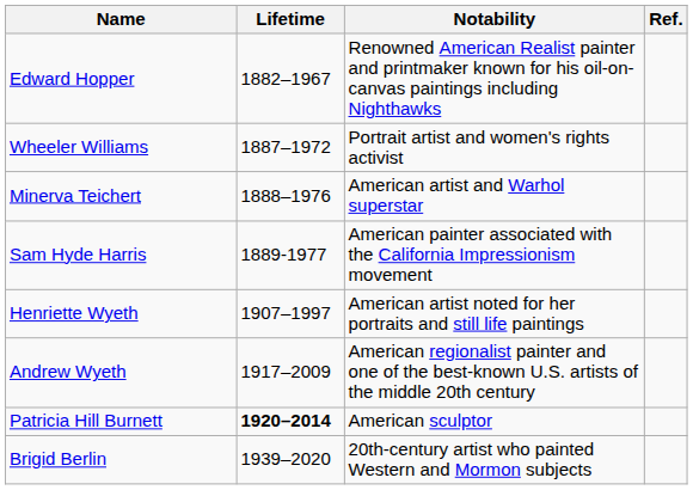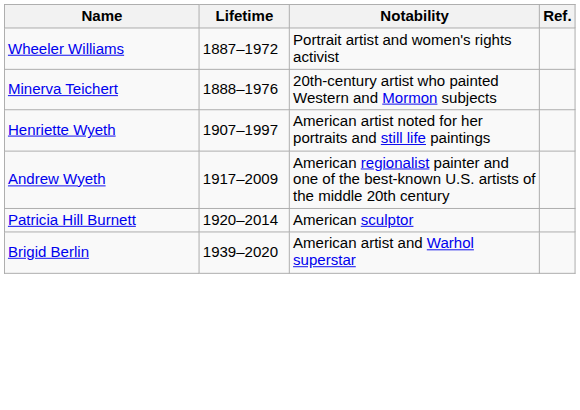- row: Edward Hopper | 1882–1967 | Renowned American Realist painter and printmaker known for his oil-on-canvas paintings including Nighthawks
Minerva Teichert | Notability: American artist and Warhol superstar -> 20th-century artist who painted Western and Mormon subjects
- row: Sam Hyde Harris | 1889-1977 | American painter associated with the California Impressionism movement
Patricia Hill Burnett | Lifetime: bold -> normal
Brigid Berlin | Notability: 20th-century artist who painted Western and Mormon subjects -> American artist and Warhol superstar
